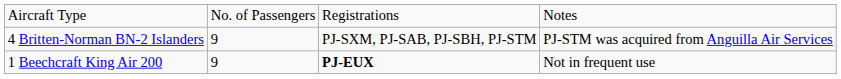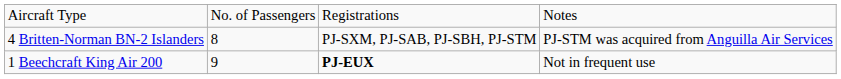4 Britten-Norman BN-2 Islanders | column 2: 9 -> 8
